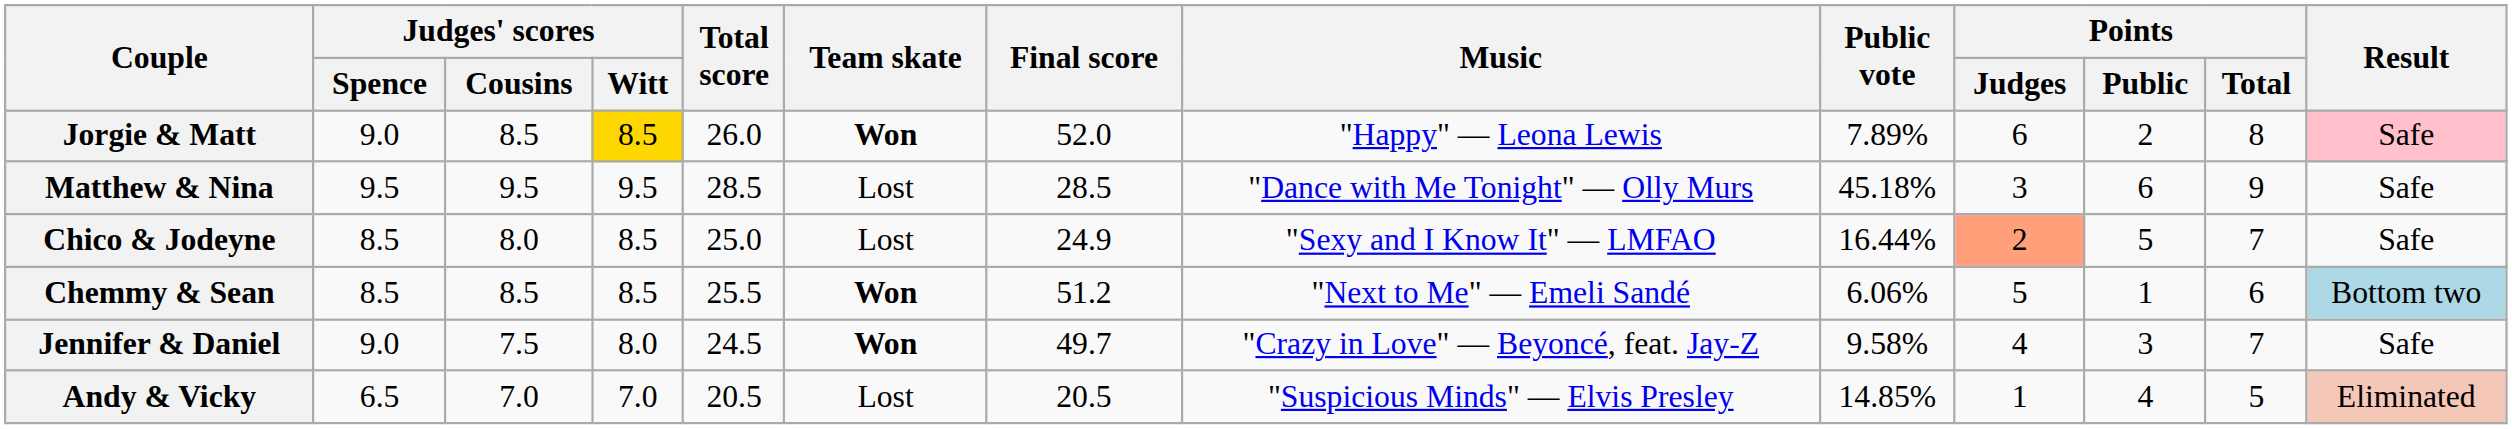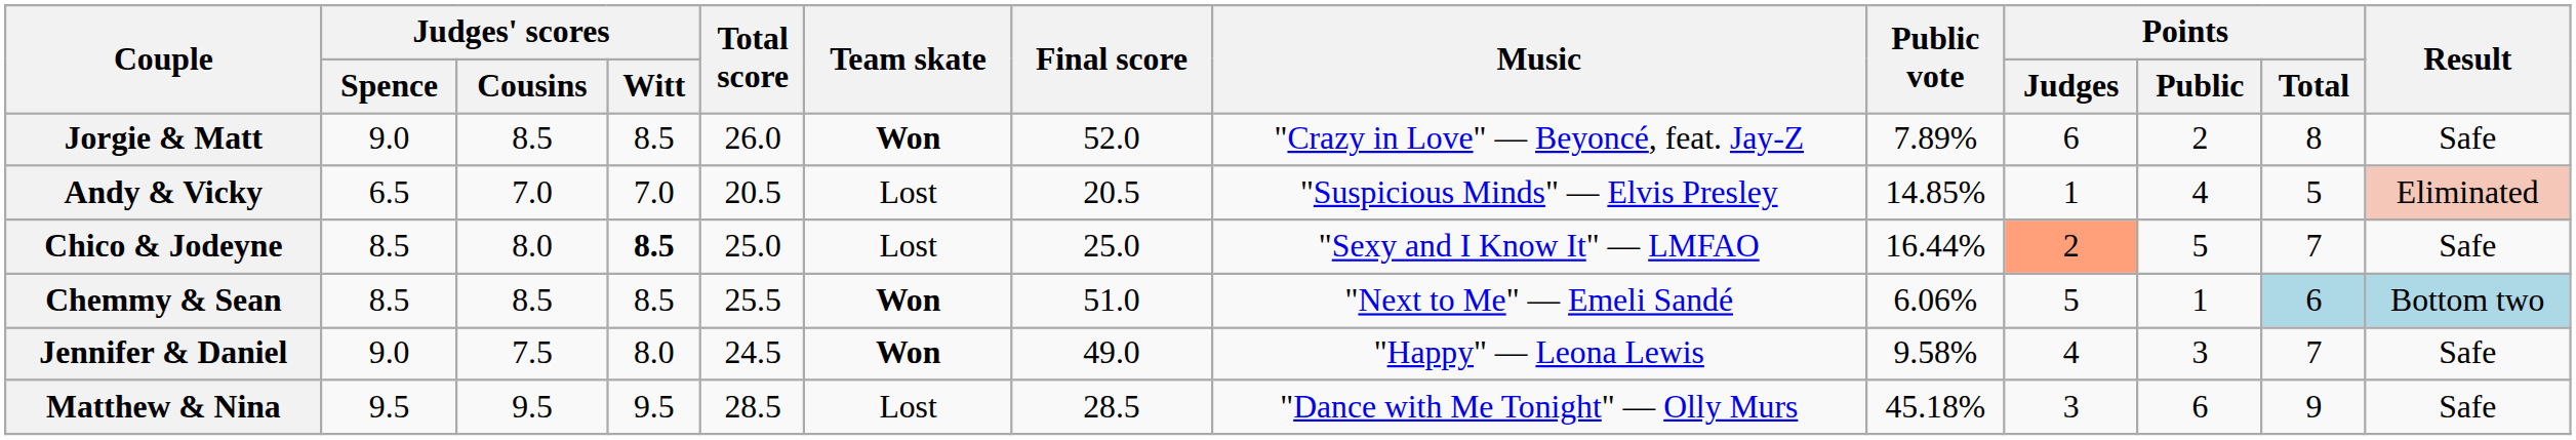Jorgie & Matt | Judges' scores / Witt: gold background -> no background
Jorgie & Matt | Music: "Happy" — Leona Lewis -> "Crazy in Love" — Beyoncé, feat. Jay-Z
Jorgie & Matt | Result: pink background -> no background
rows swapped: Andy & Vicky <-> Matthew & Nina
Chico & Jodeyne | Judges' scores / Witt: normal -> bold
Chico & Jodeyne | Final score: 24.9 -> 25.0
Chemmy & Sean | Final score: 51.2 -> 51.0
Chemmy & Sean | Points / Total: no background -> lightblue background
Jennifer & Daniel | Final score: 49.7 -> 49.0
Jennifer & Daniel | Music: "Crazy in Love" — Beyoncé, feat. Jay-Z -> "Happy" — Leona Lewis
